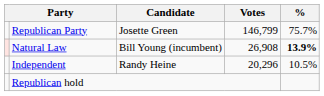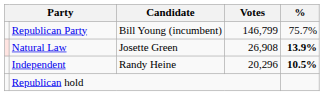Republican Party | Candidate: Josette Green -> Bill Young (incumbent)
Natural Law | Candidate: Bill Young (incumbent) -> Josette Green
Independent | %: normal -> bold
